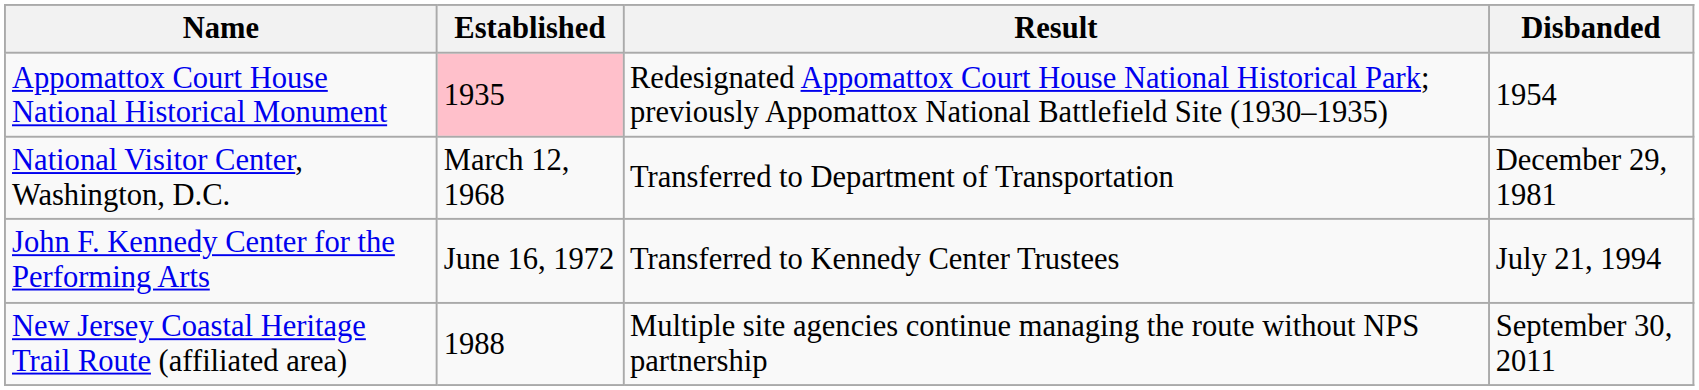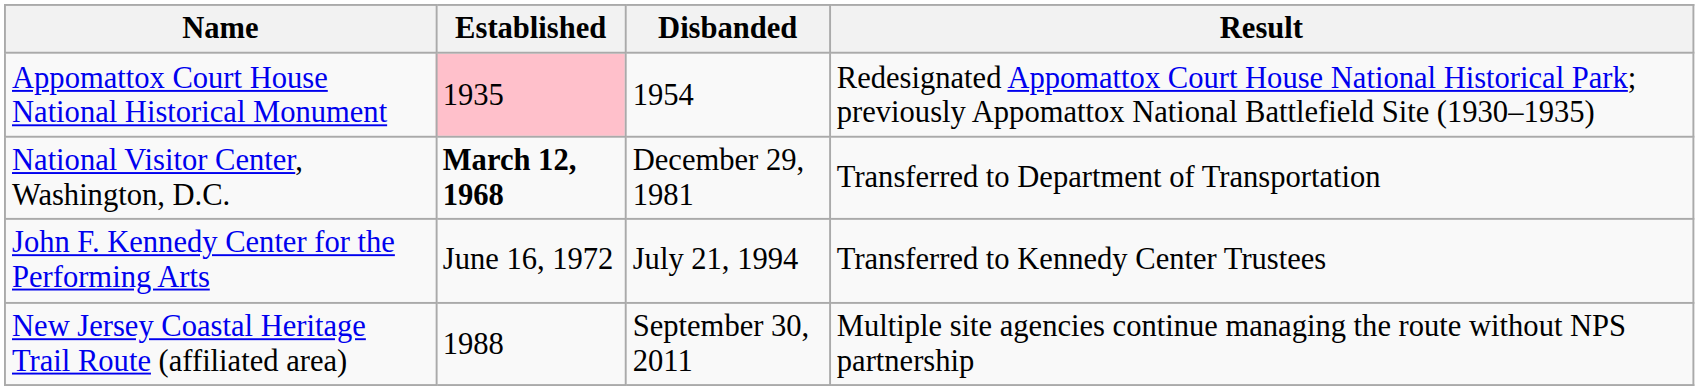columns swapped: Disbanded <-> Result
National Visitor Center, Washington, D.C. | Established: normal -> bold
